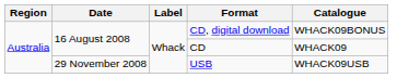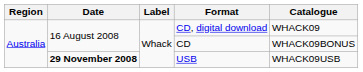CD, digital download | Catalogue: WHACK09BONUS -> WHACK09
CD | Catalogue: WHACK09 -> WHACK09BONUS
USB | Date: normal -> bold
